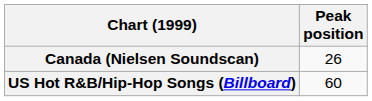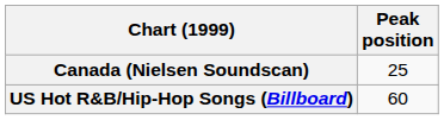Canada (Nielsen Soundscan) | Peak position: 26 -> 25
